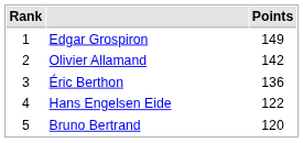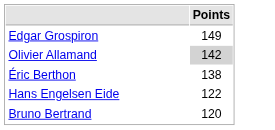- column: Rank | 1 | 2 | 3 | 4 | 5
Olivier Allamand | Points: no background -> lightgrey background
Éric Berthon | Points: 136 -> 138
